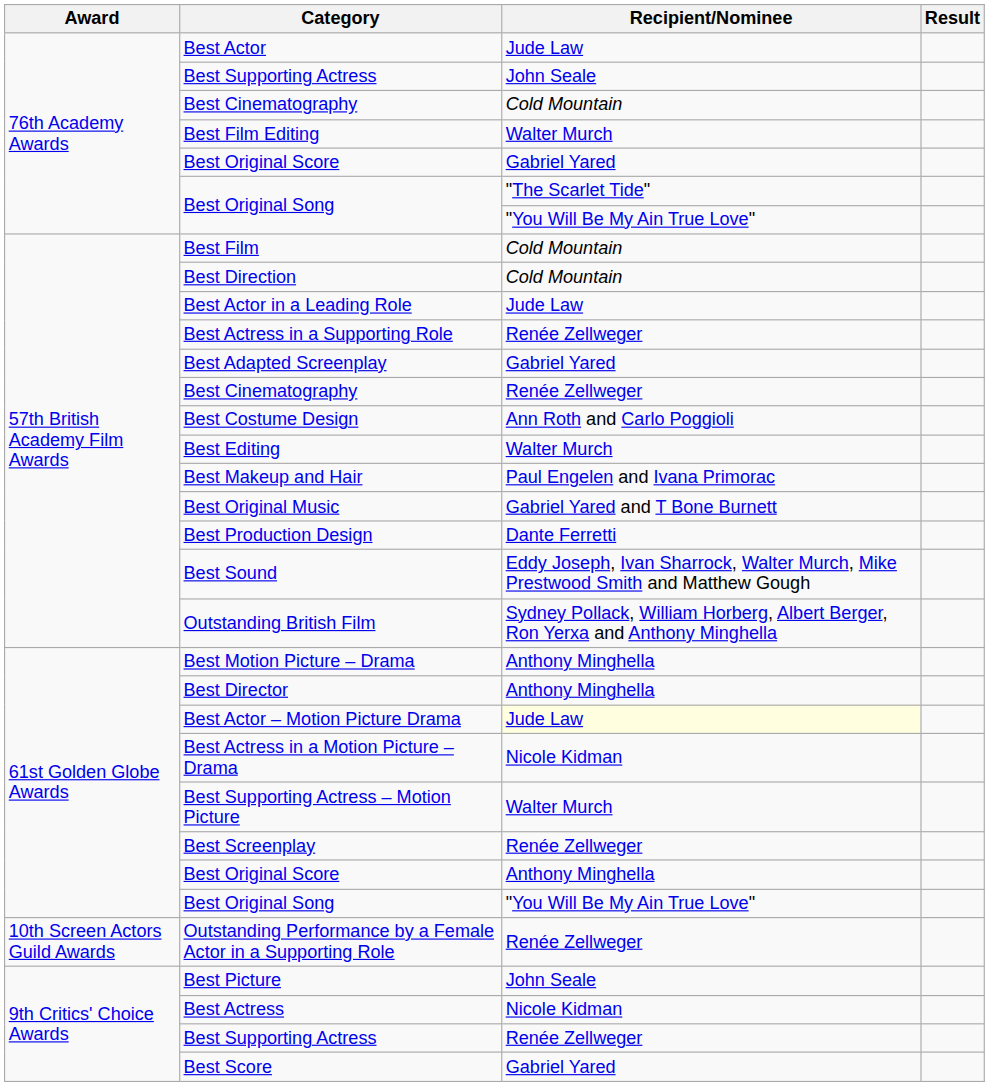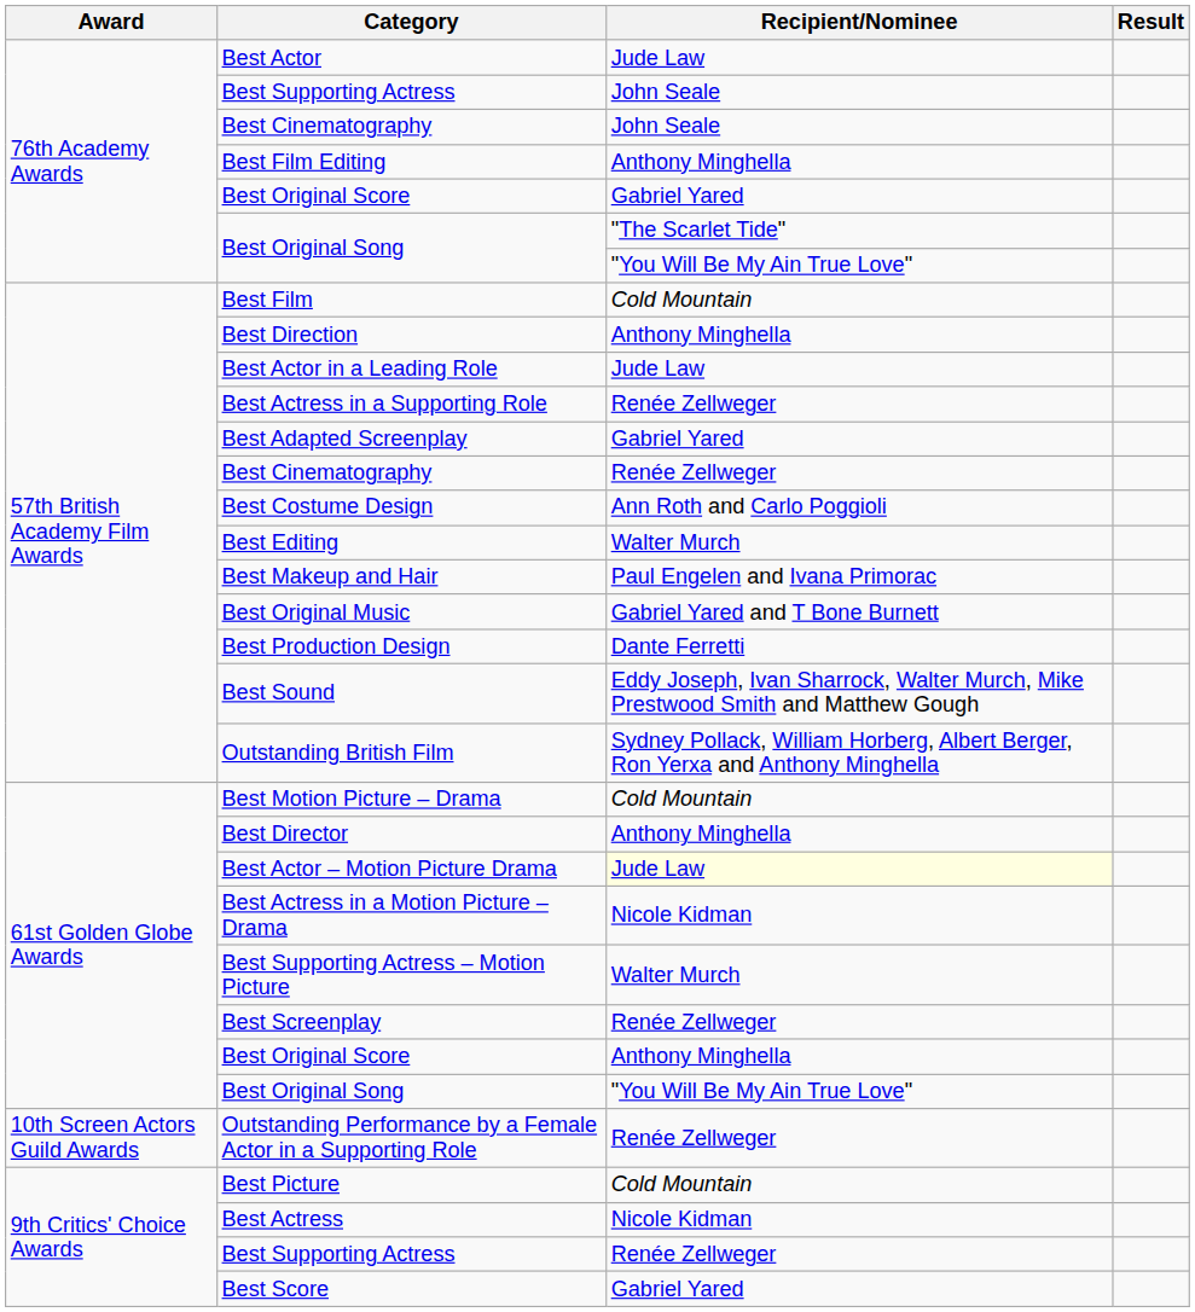76th Academy Awards / Best Cinematography | Recipient/Nominee: Cold Mountain -> John Seale
Best Film Editing | Recipient/Nominee: Walter Murch -> Anthony Minghella
Best Direction | Recipient/Nominee: Cold Mountain -> Anthony Minghella
Best Motion Picture – Drama | Recipient/Nominee: Anthony Minghella -> Cold Mountain
Best Picture | Recipient/Nominee: John Seale -> Cold Mountain
